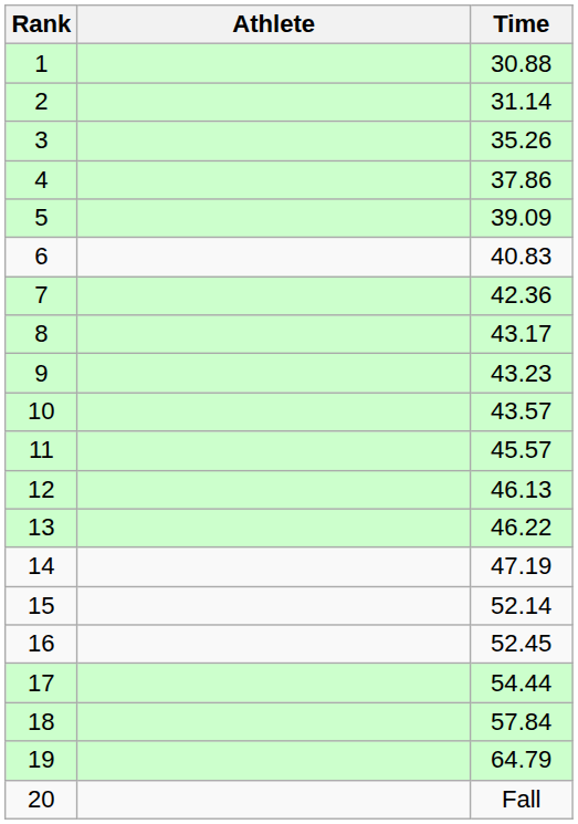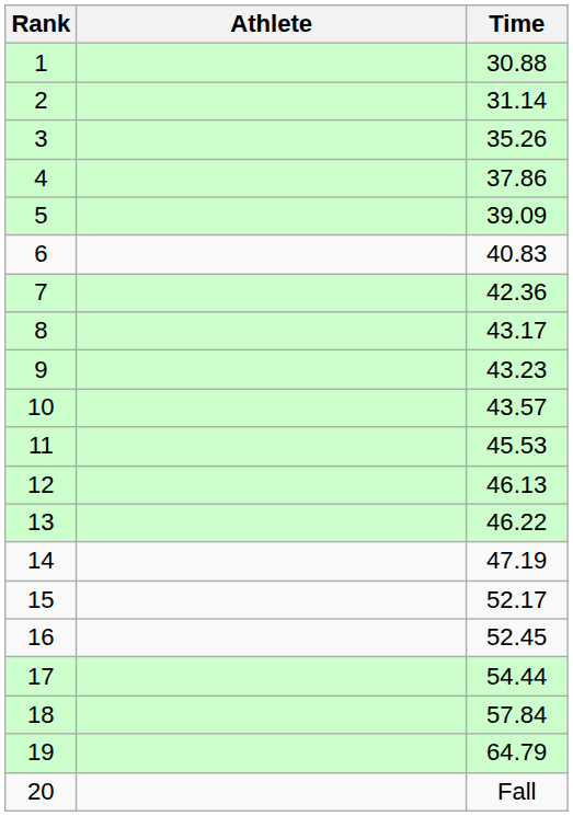11 | Time: 45.57 -> 45.53
15 | Time: 52.14 -> 52.17
